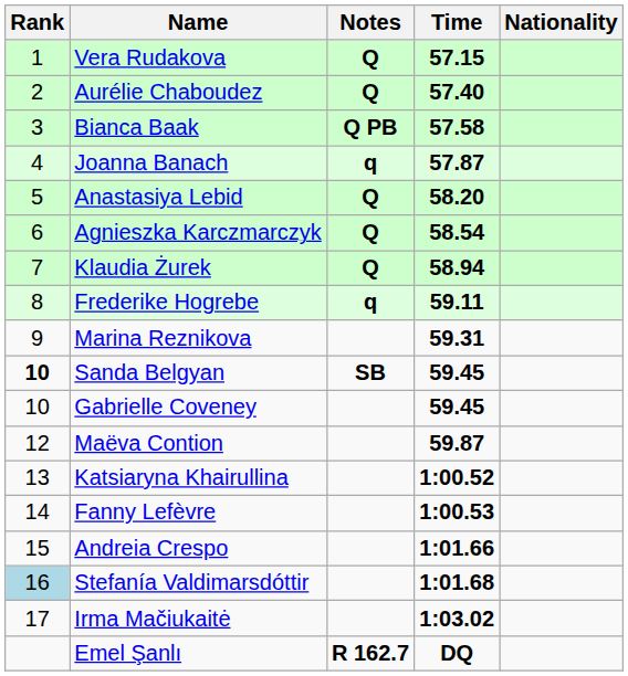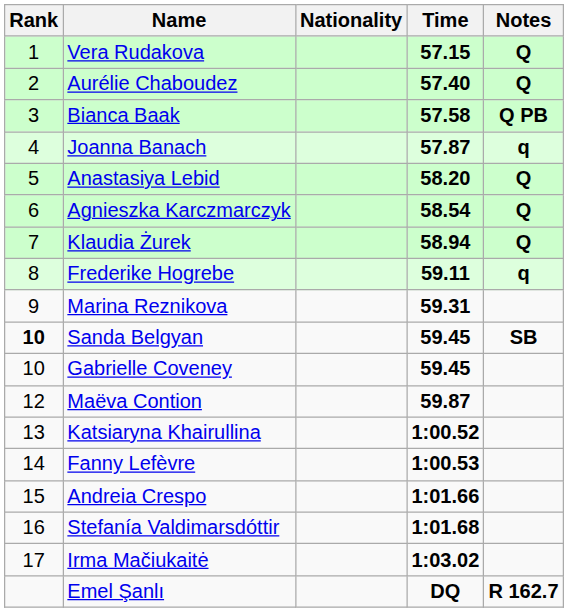columns swapped: Nationality <-> Notes
Stefanía Valdimarsdóttir | Rank: lightblue background -> no background
